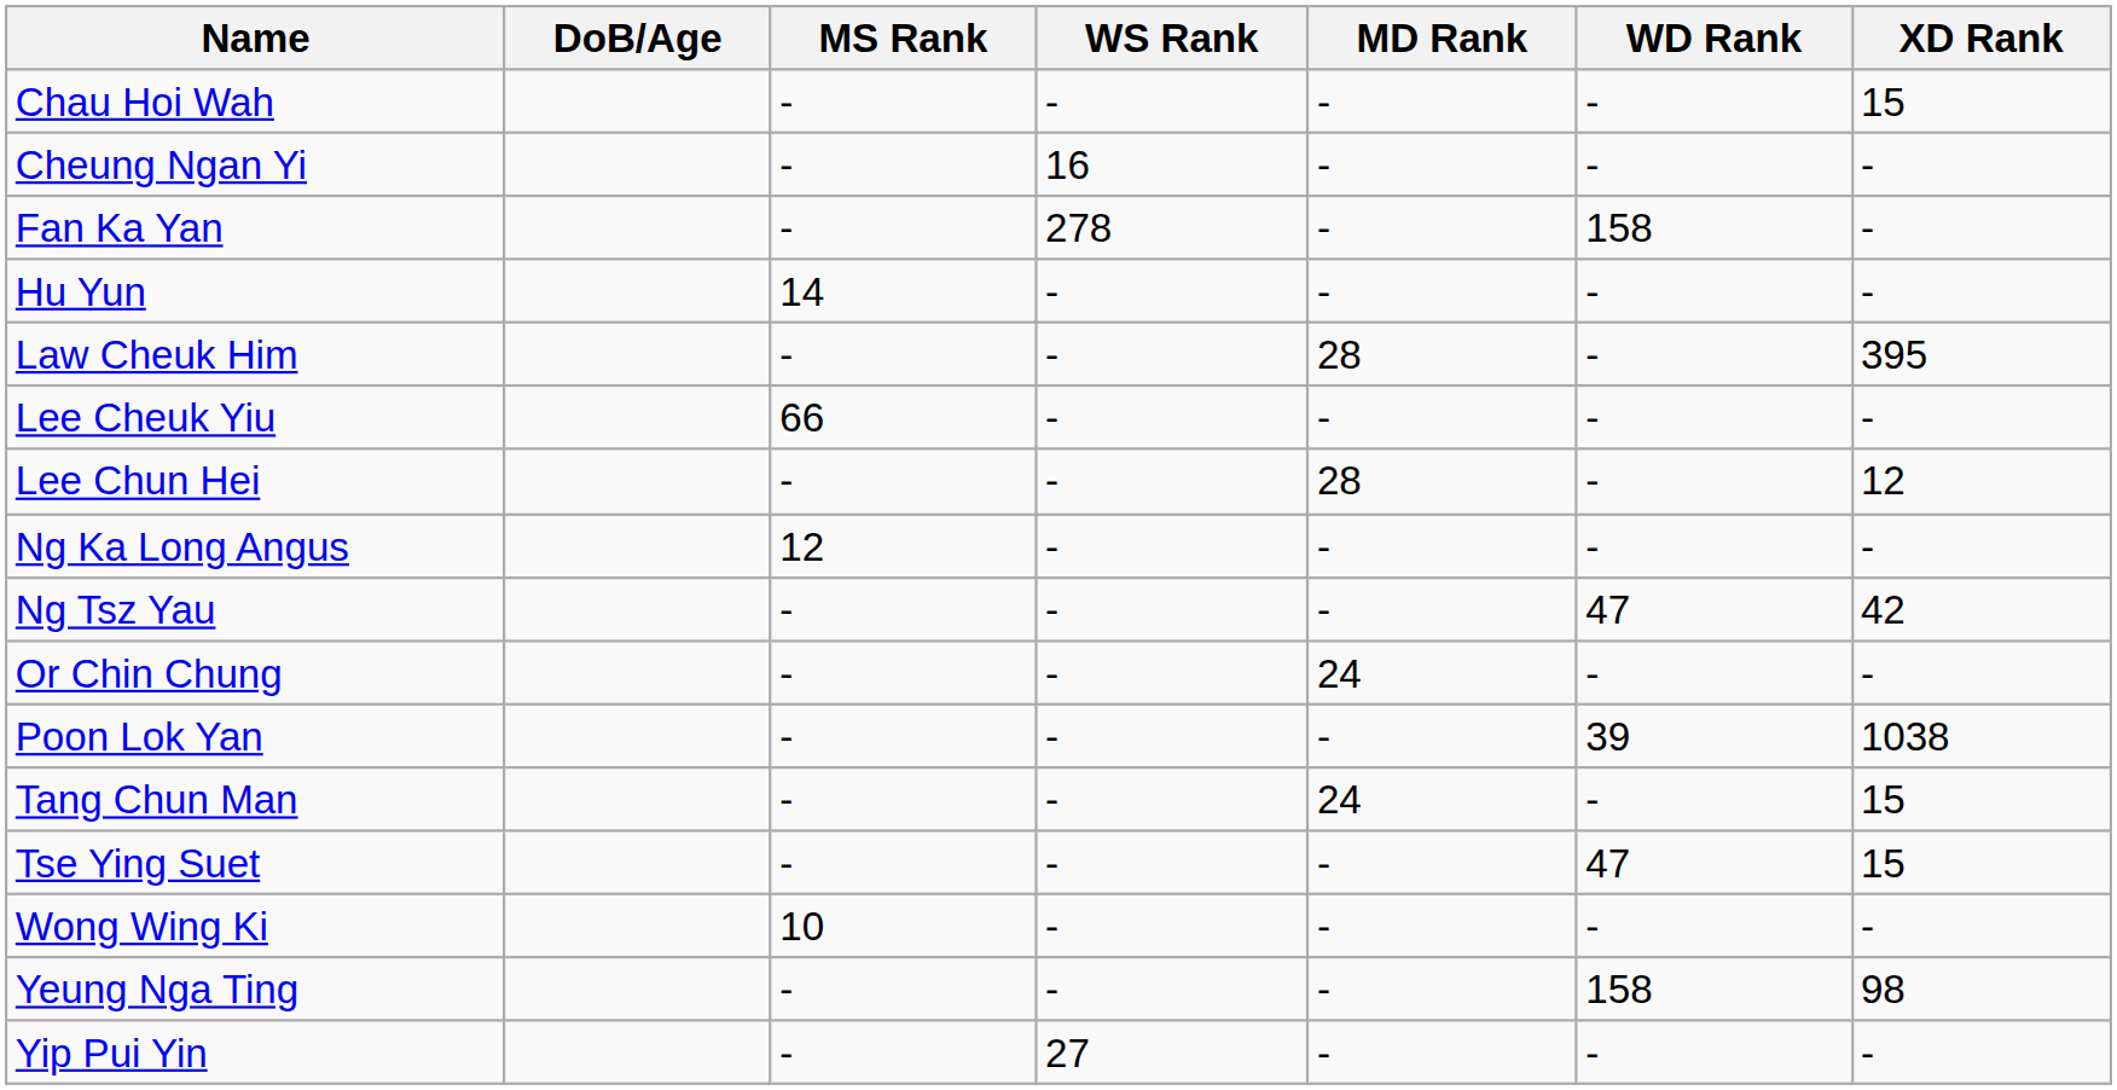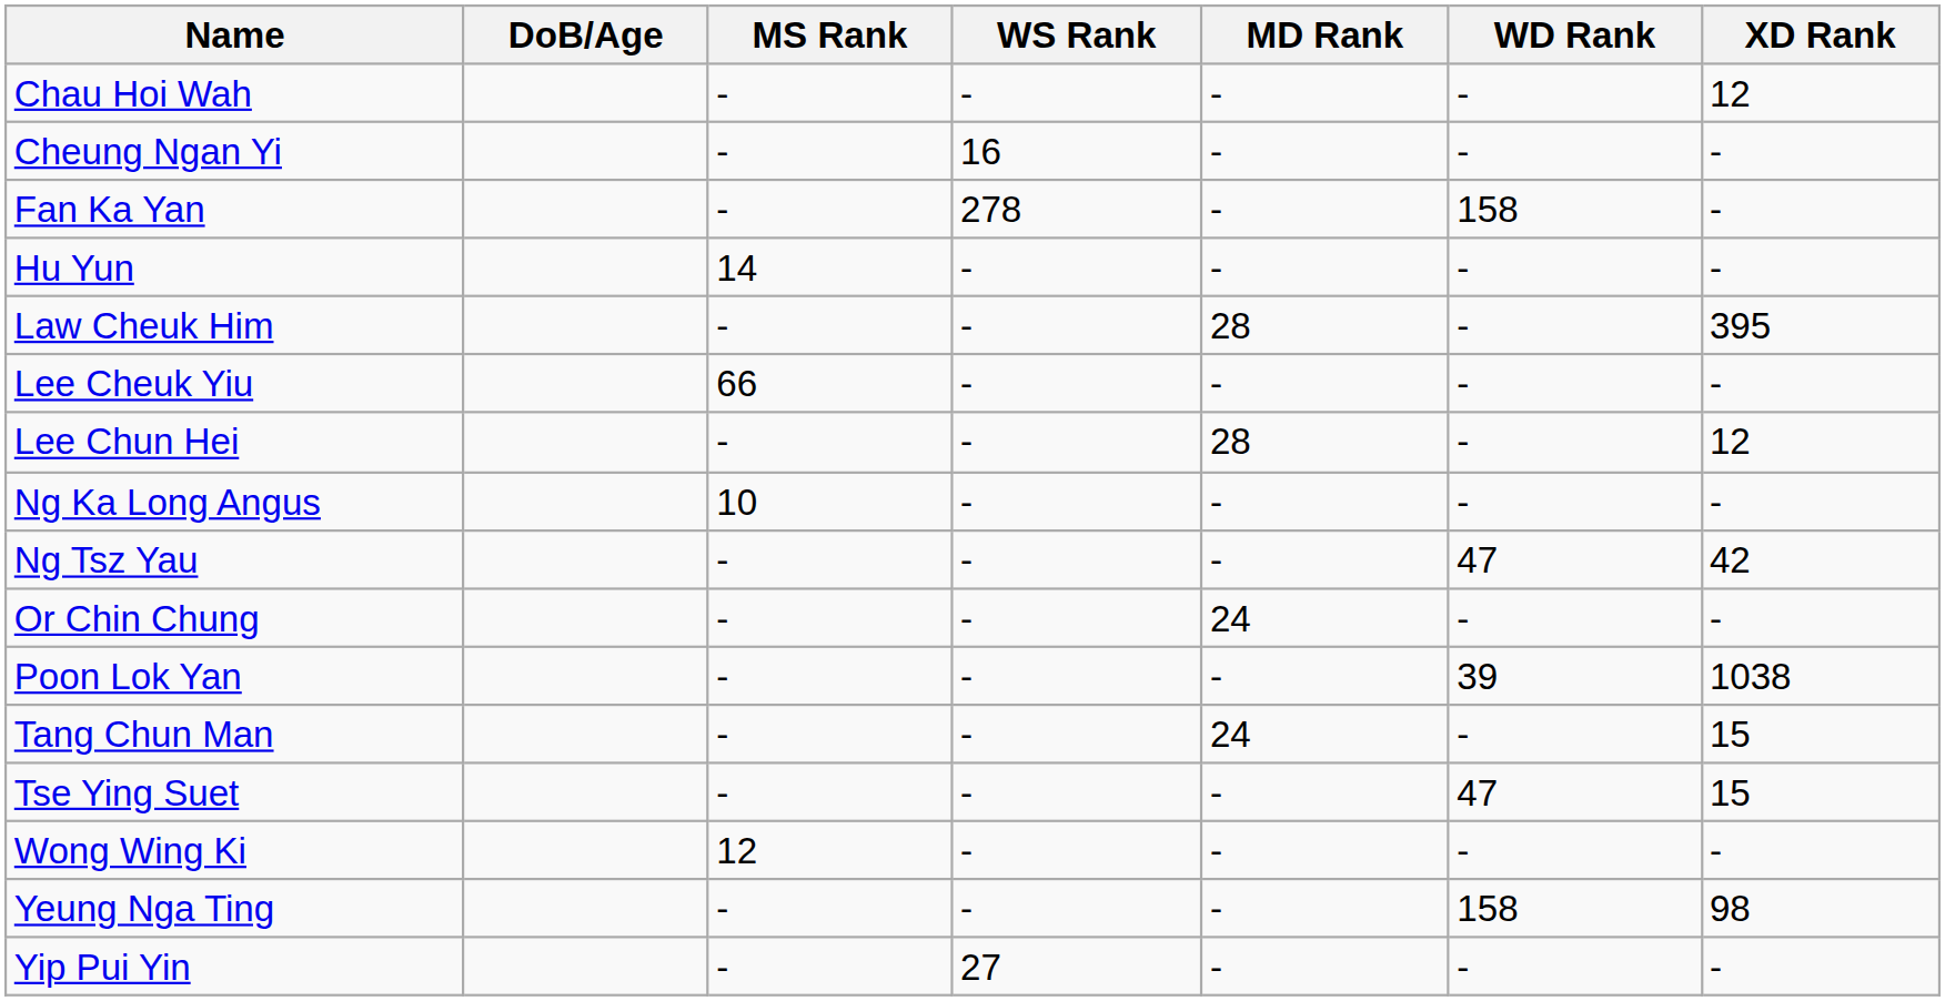Chau Hoi Wah | XD Rank: 15 -> 12
Ng Ka Long Angus | MS Rank: 12 -> 10
Wong Wing Ki | MS Rank: 10 -> 12
